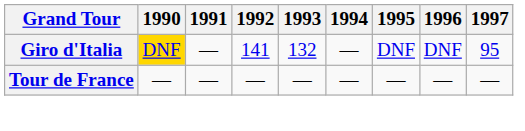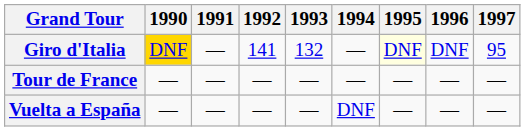Giro d'Italia | 1995: no background -> lightyellow background
+ row: Vuelta a España | — | — | — | — | DNF | — | — | —
